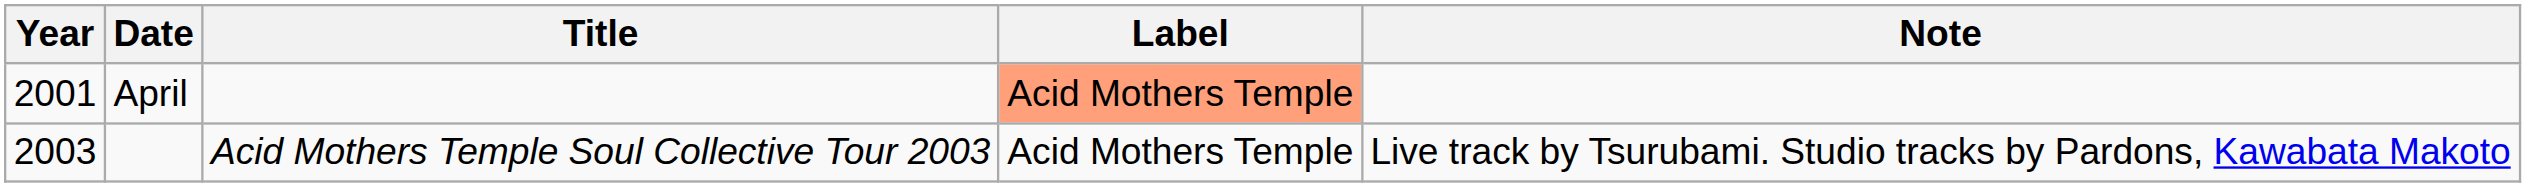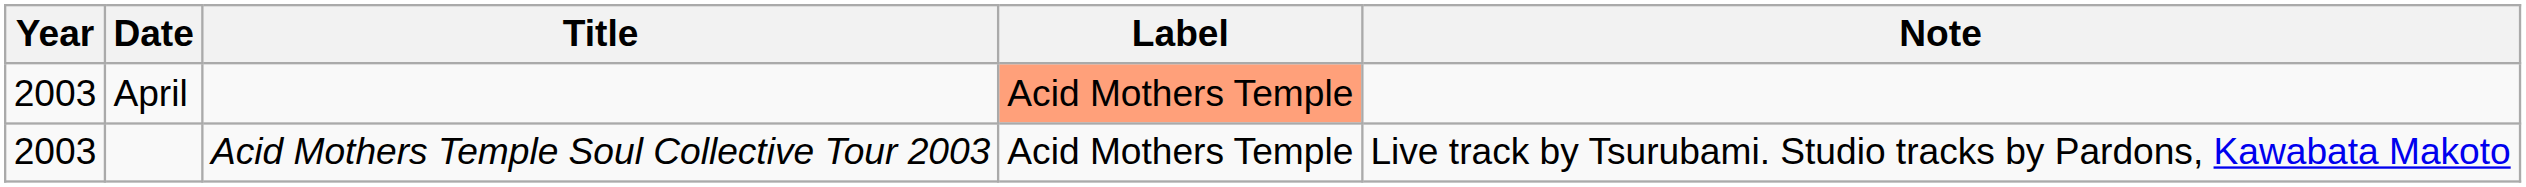April | Year: 2001 -> 2003
